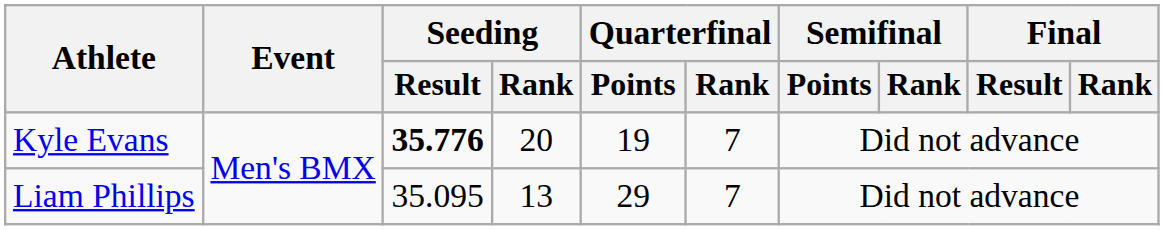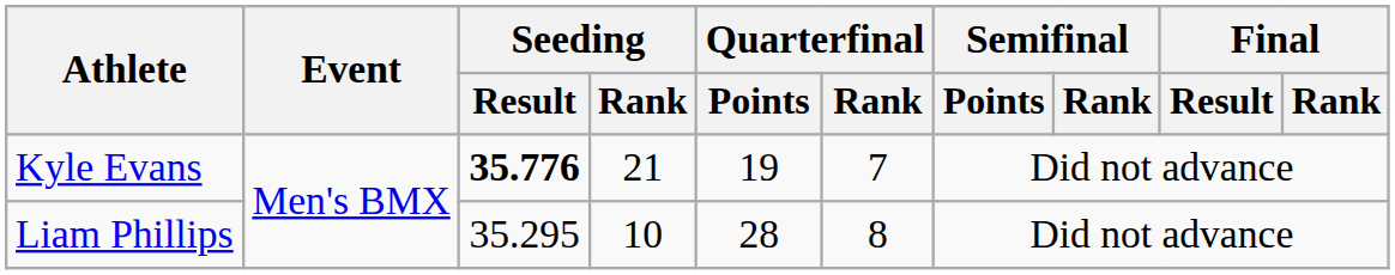Kyle Evans | Seeding / Rank: 20 -> 21
Liam Phillips | Seeding / Result: 35.095 -> 35.295
Liam Phillips | Seeding / Rank: 13 -> 10
Liam Phillips | Quarterfinal / Points: 29 -> 28
Liam Phillips | Quarterfinal / Rank: 7 -> 8
